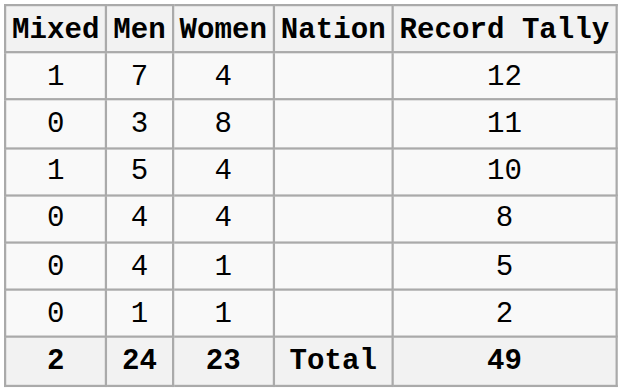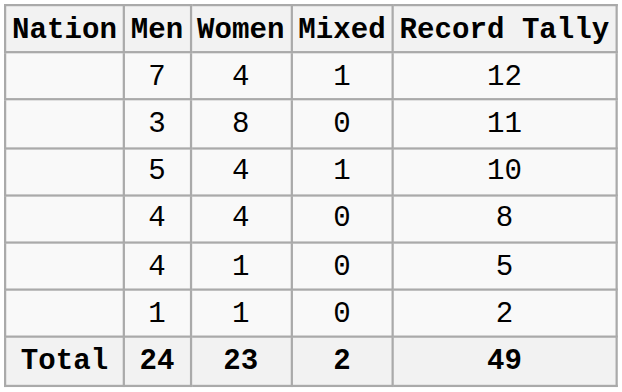columns swapped: Nation <-> Mixed
